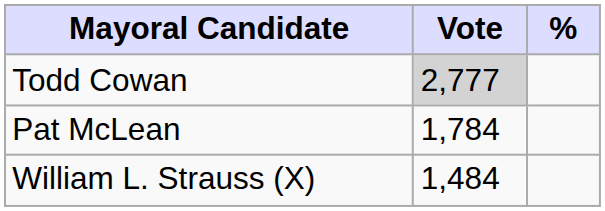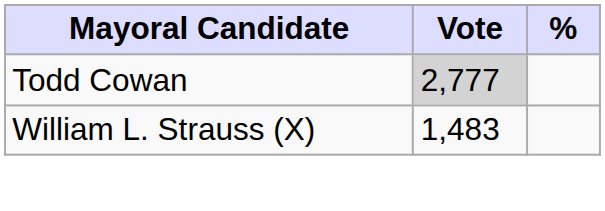- row: Pat McLean | 1,784
William L. Strauss (X) | Vote: 1,484 -> 1,483
